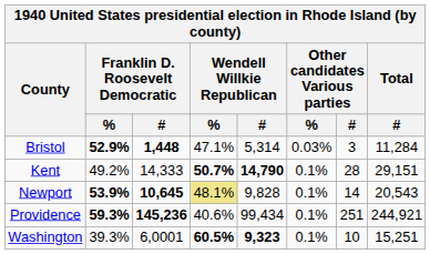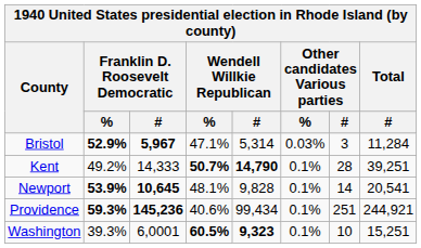Bristol | column 3: 1,448 -> 5,967
Kent | column 8: 29,151 -> 39,251
Newport | column 4: khaki background -> no background
Newport | column 8: 20,543 -> 20,541
